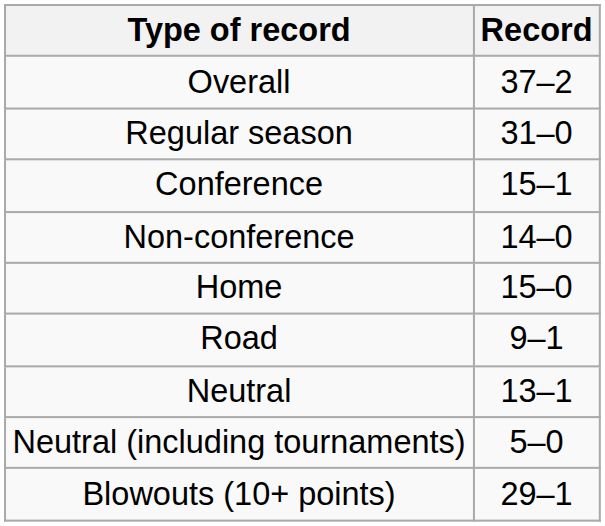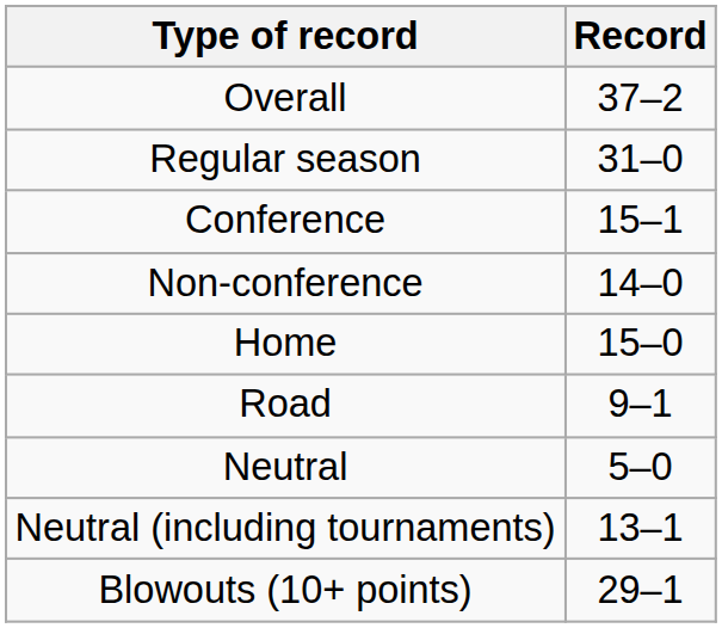Neutral | Record: 13–1 -> 5–0
Neutral (including tournaments) | Record: 5–0 -> 13–1
